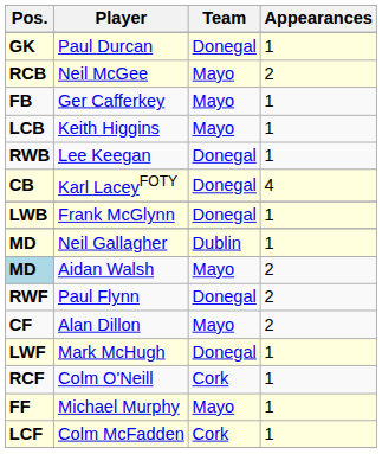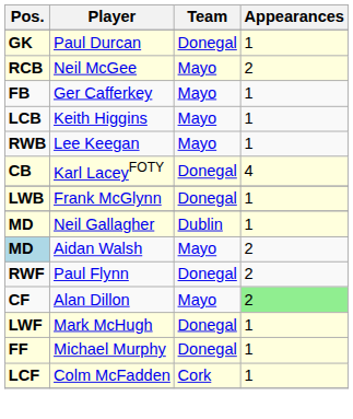Lee Keegan | Team: Donegal -> Mayo
Alan Dillon | Appearances: no background -> lightgreen background
- row: RCF | Colm O'Neill | Cork | 1
Michael Murphy | Team: Mayo -> Donegal
